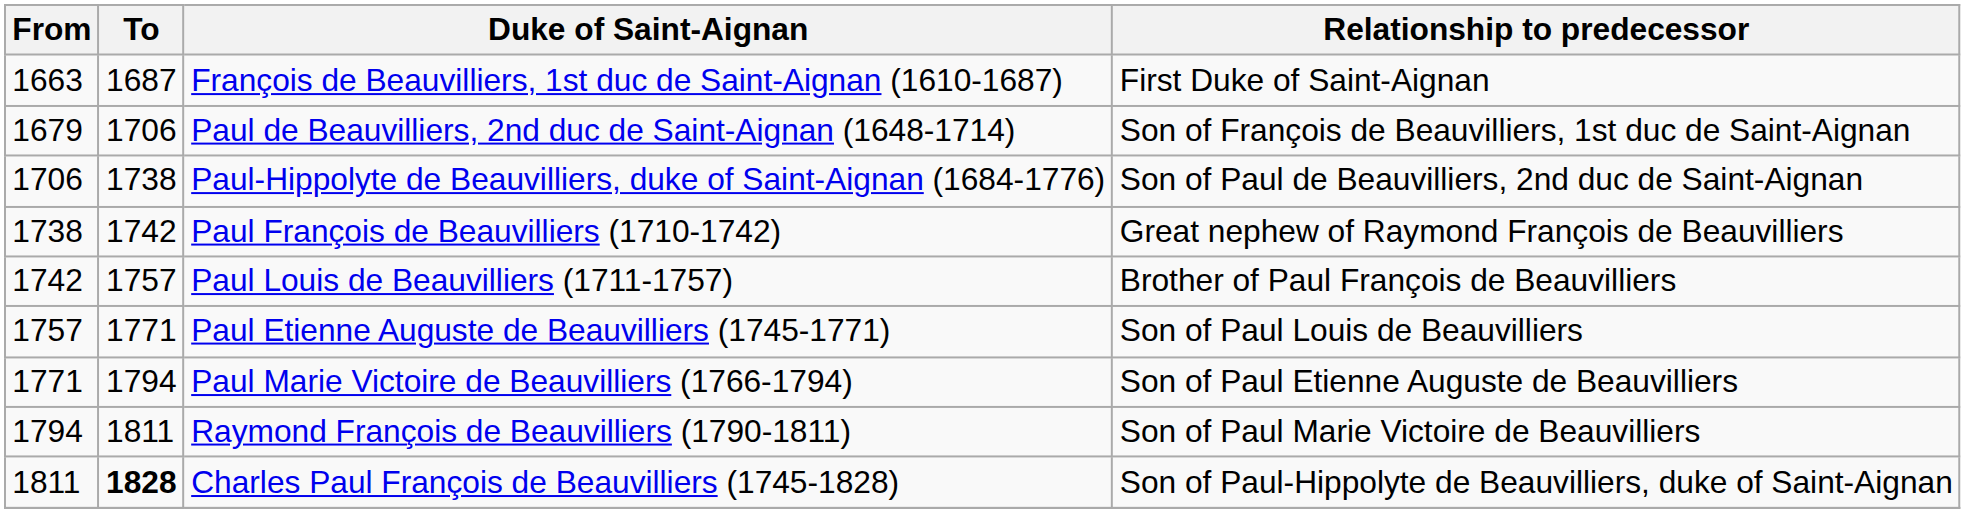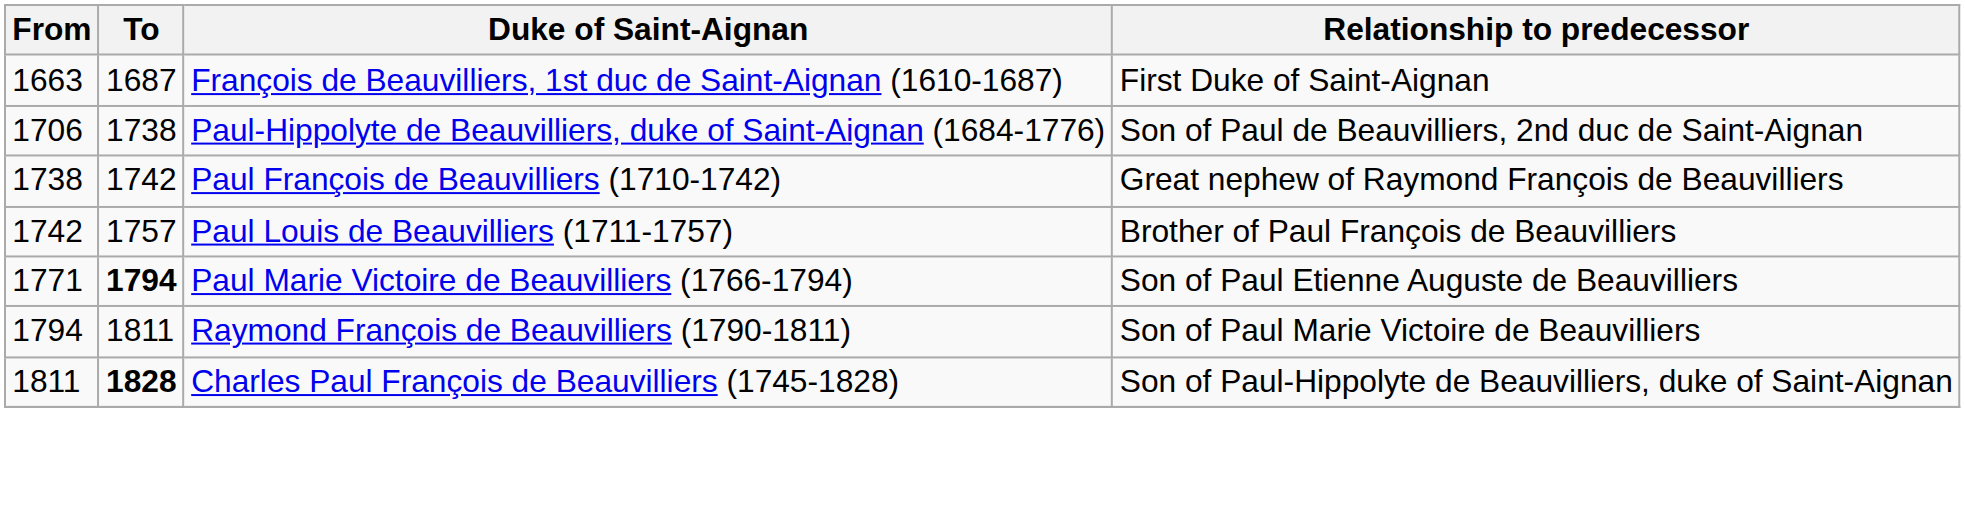- row: 1679 | 1706 | Paul de Beauvilliers, 2nd duc de Saint-Aignan (1648-1714) | Son of François de Beauvilliers, 1st duc de Saint-Aignan
- row: 1757 | 1771 | Paul Etienne Auguste de Beauvilliers (1745-1771) | Son of Paul Louis de Beauvilliers
Paul Marie Victoire de Beauvilliers (1766-1794) | To: normal -> bold
